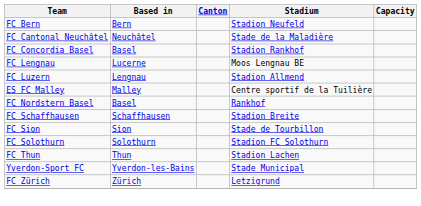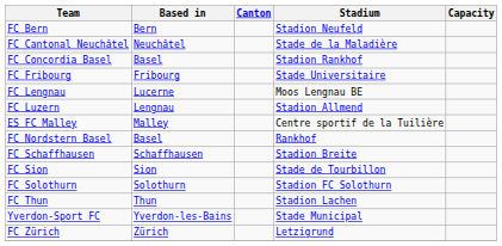+ row: FC Fribourg | Fribourg | Stade Universitaire
